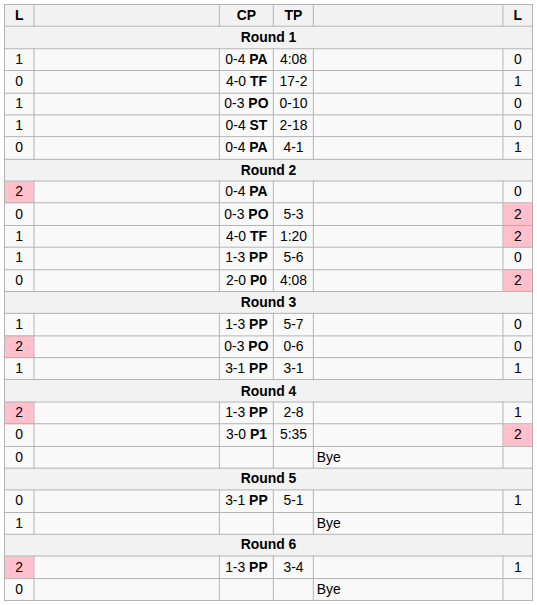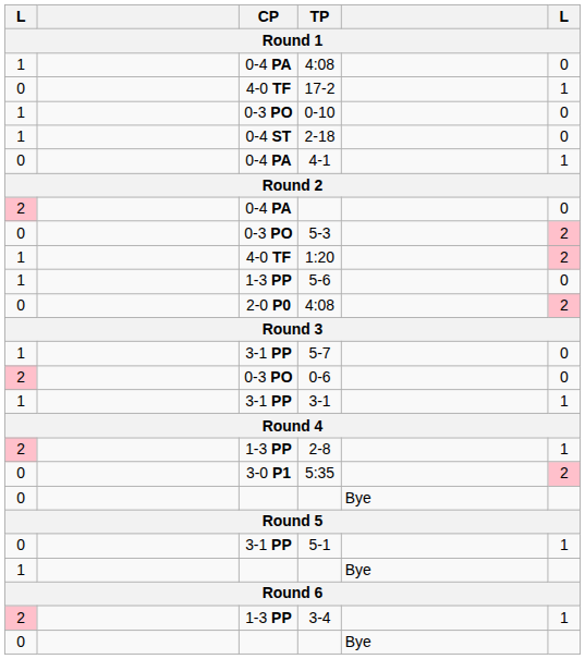5-7 | CP: 1-3 PP -> 3-1 PP
